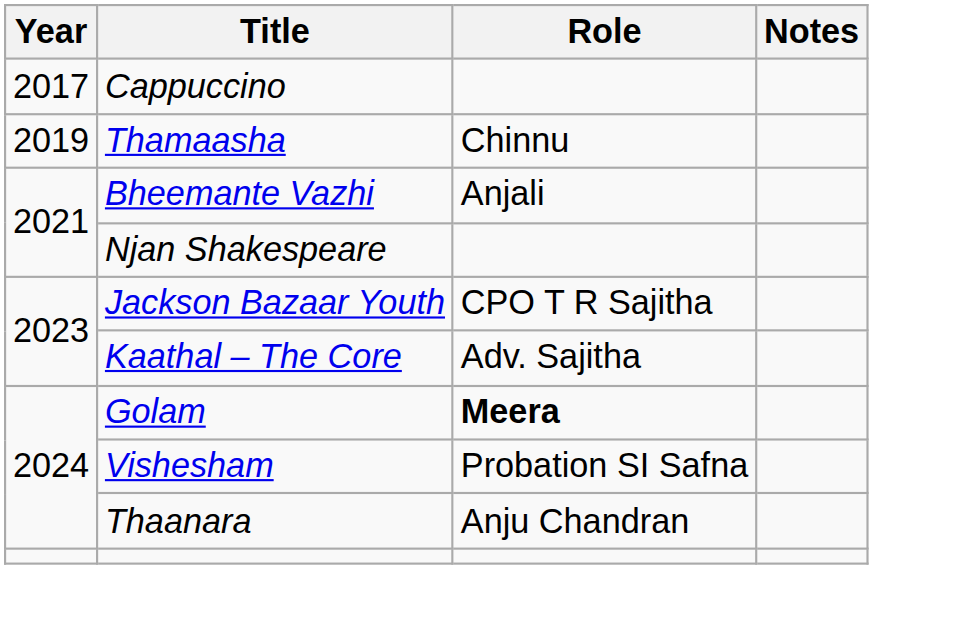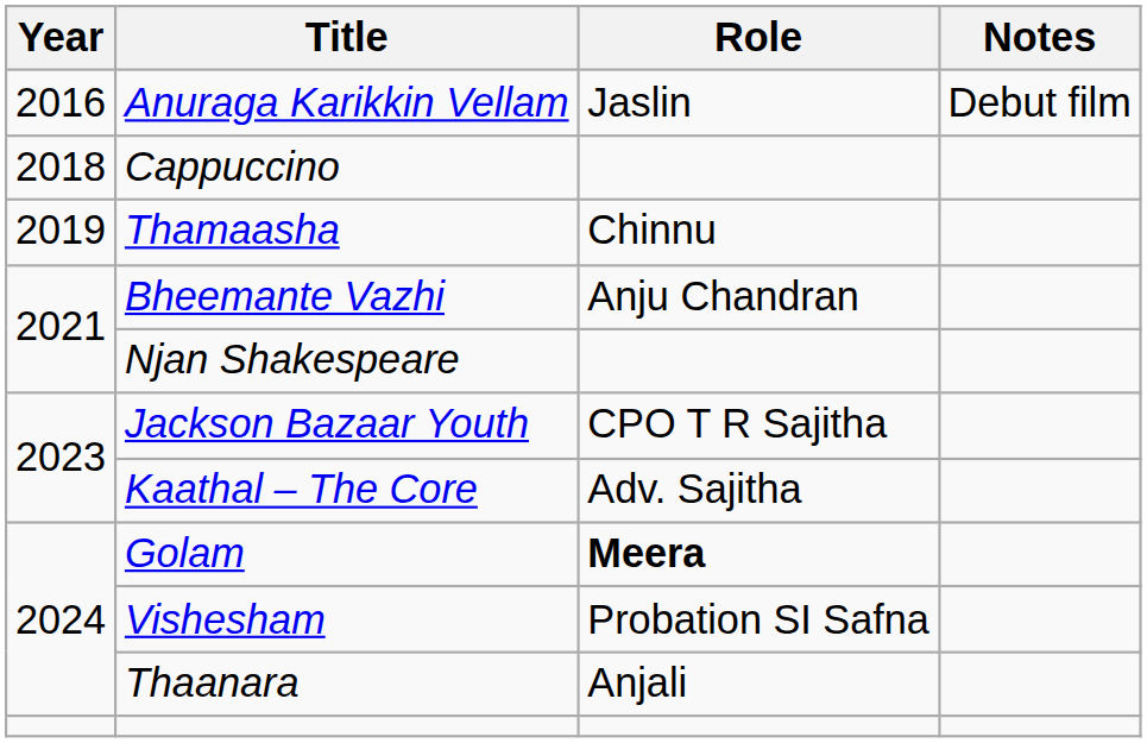+ row: 2016 | Anuraga Karikkin Vellam | Jaslin | Debut film
Cappuccino | Year: 2017 -> 2018
Bheemante Vazhi | Role: Anjali -> Anju Chandran
Thaanara | Role: Anju Chandran -> Anjali
